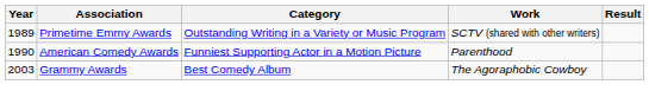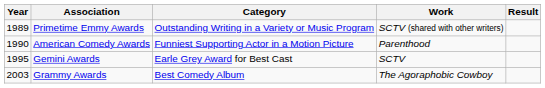+ row: 1995 | Gemini Awards | Earle Grey Award for Best Cast | SCTV
